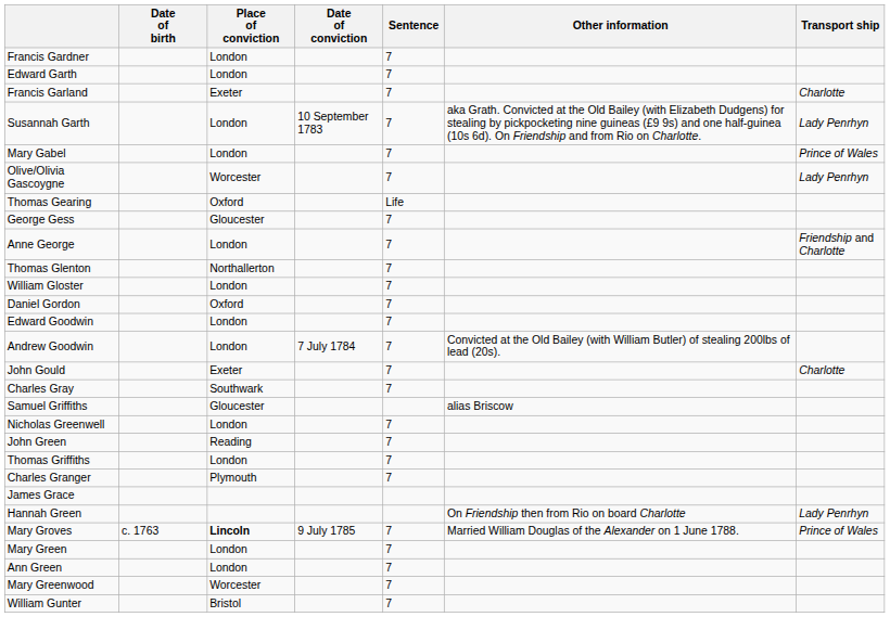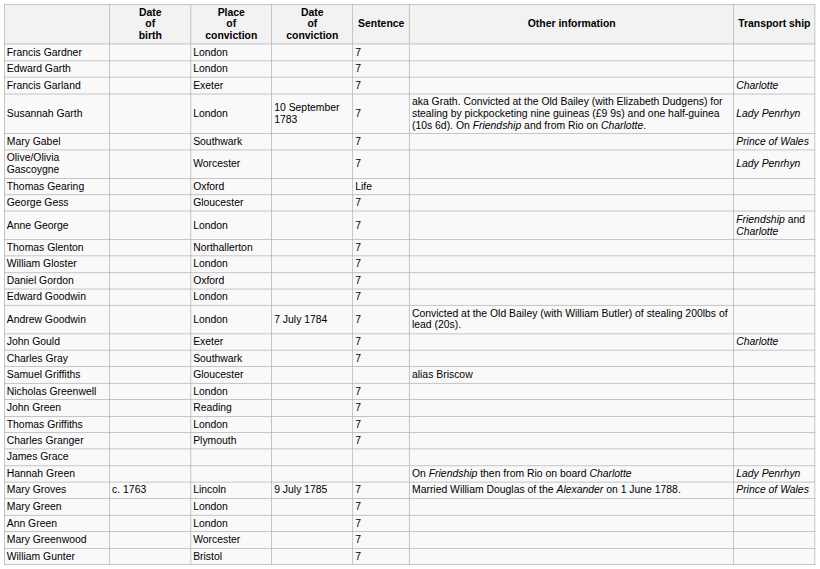Mary Gabel | Place of conviction: London -> Southwark
Mary Groves | Place of conviction: bold -> normal
